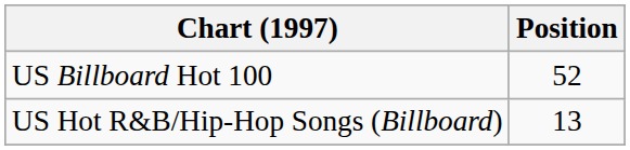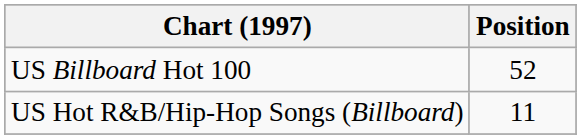US Hot R&B/Hip-Hop Songs (Billboard) | Position: 13 -> 11
